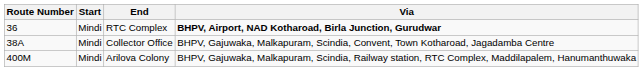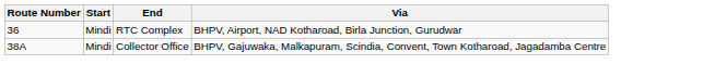RTC Complex | Via: bold -> normal
- row: 400M | Mindi | Arilova Colony | BHPV, Gajuwaka, Malkapuram, Scindia, Railway station, RTC Complex, Maddilapalem, Hanumanthuwaka
